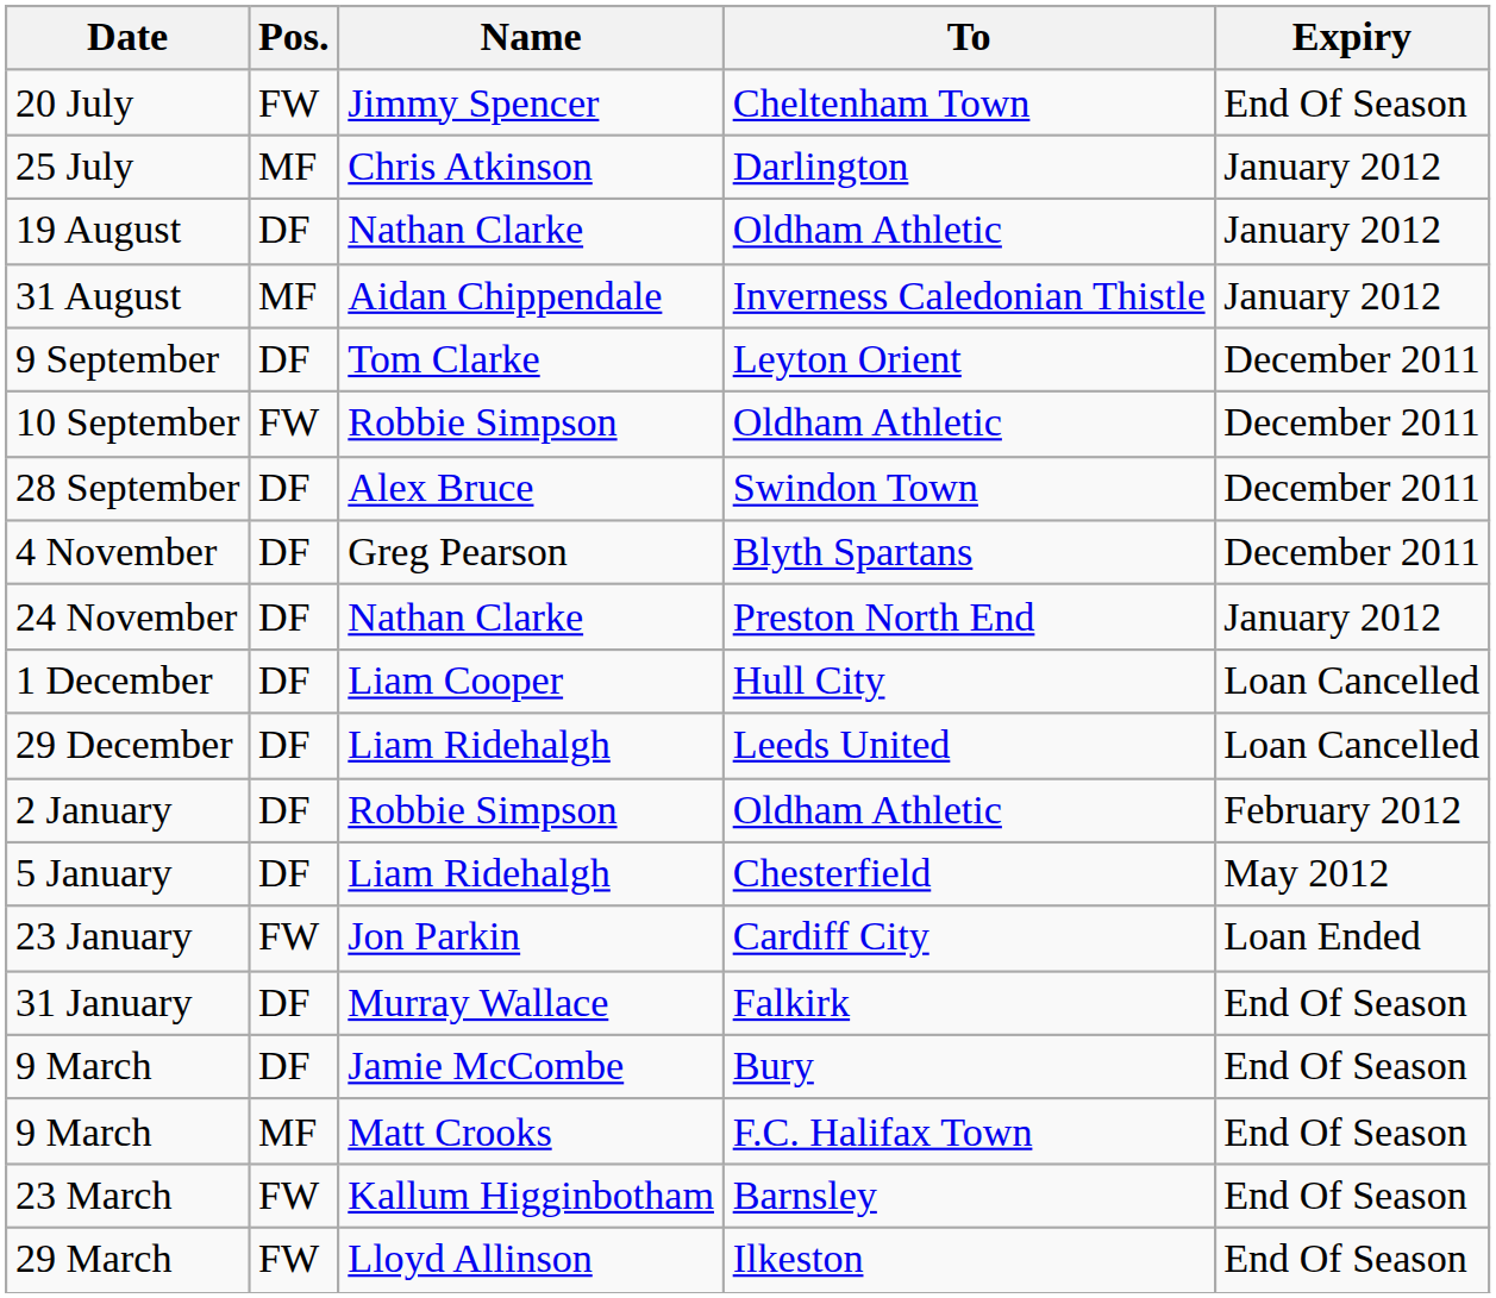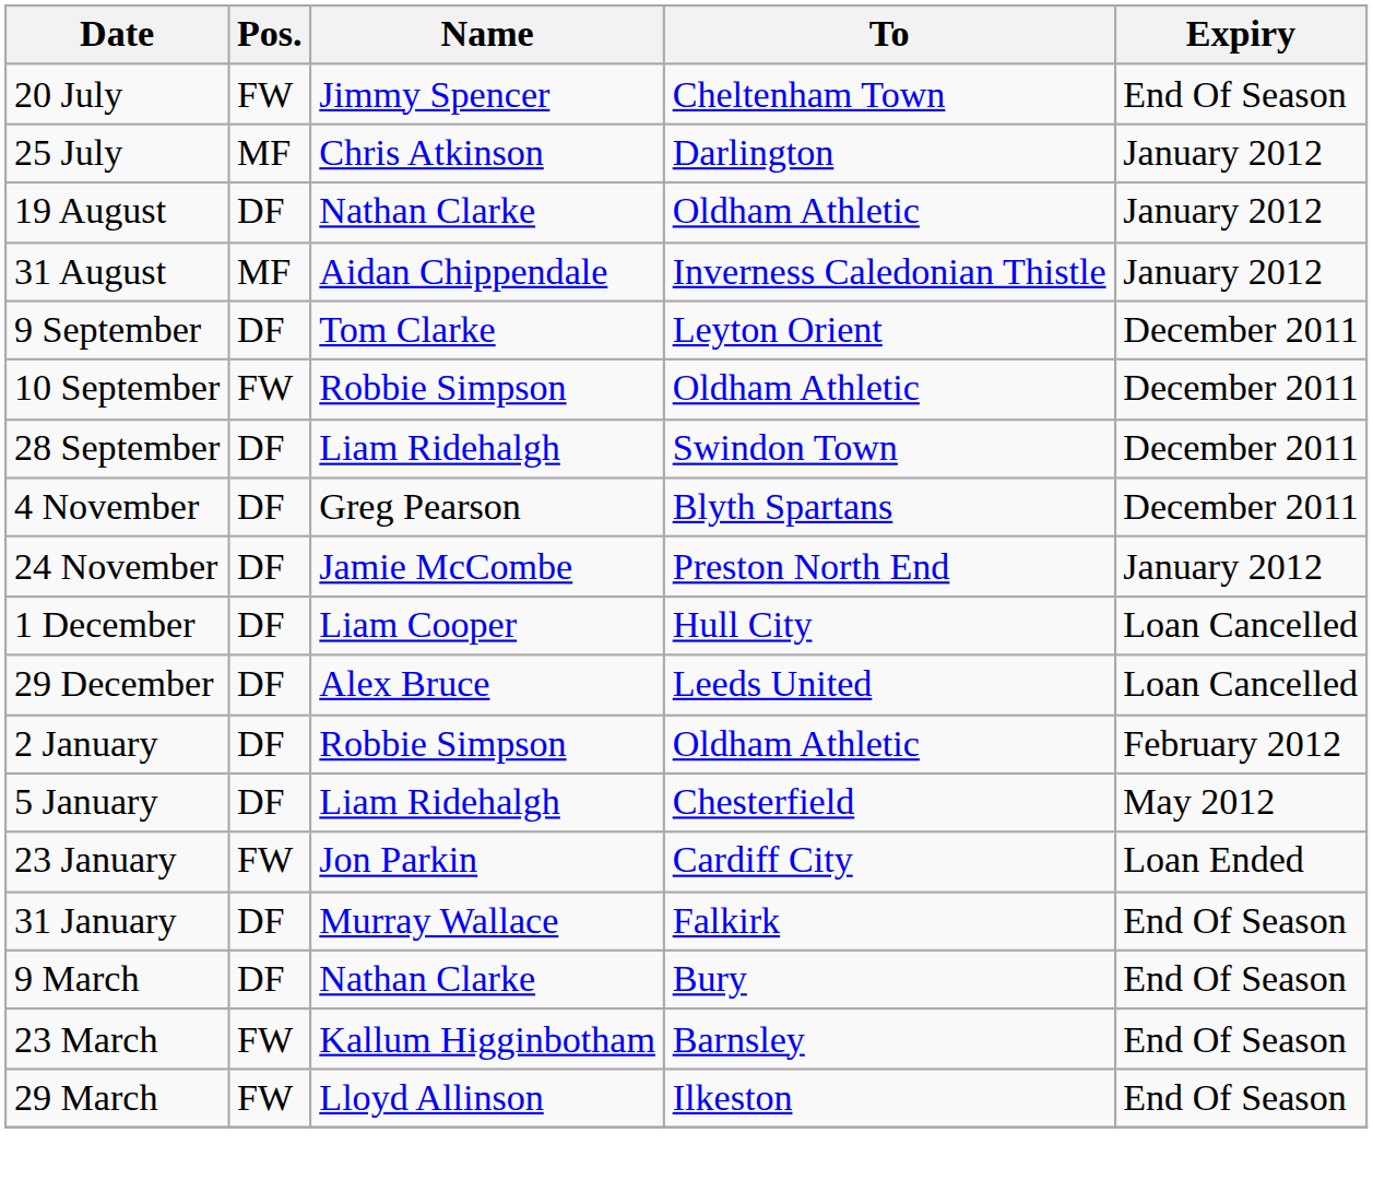28 September | Name: Alex Bruce -> Liam Ridehalgh
24 November | Name: Nathan Clarke -> Jamie McCombe
29 December | Name: Liam Ridehalgh -> Alex Bruce
9 March / Bury | Name: Jamie McCombe -> Nathan Clarke
- row: 9 March | MF | Matt Crooks | F.C. Halifax Town | End Of Season
